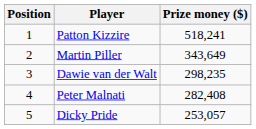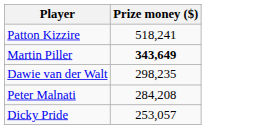- column: Position | 1 | 2 | 3 | 4 | 5
Martin Piller | Prize money ($): normal -> bold
Peter Malnati | Prize money ($): 282,408 -> 284,208
